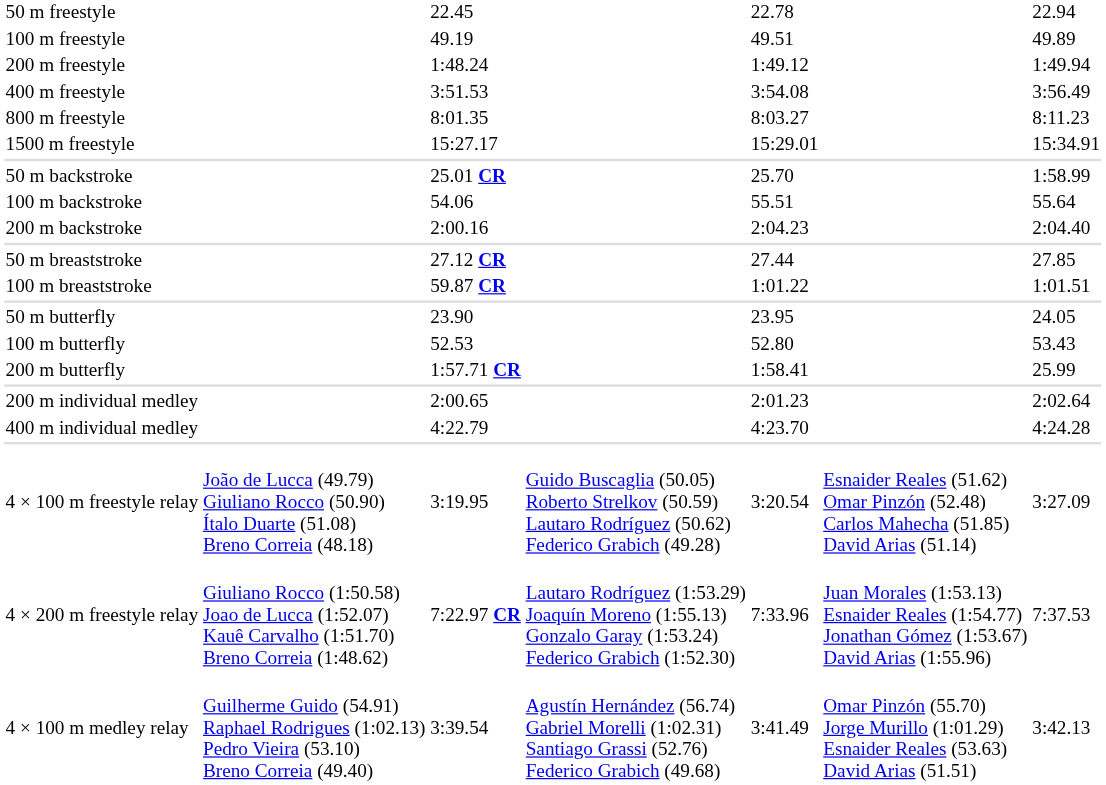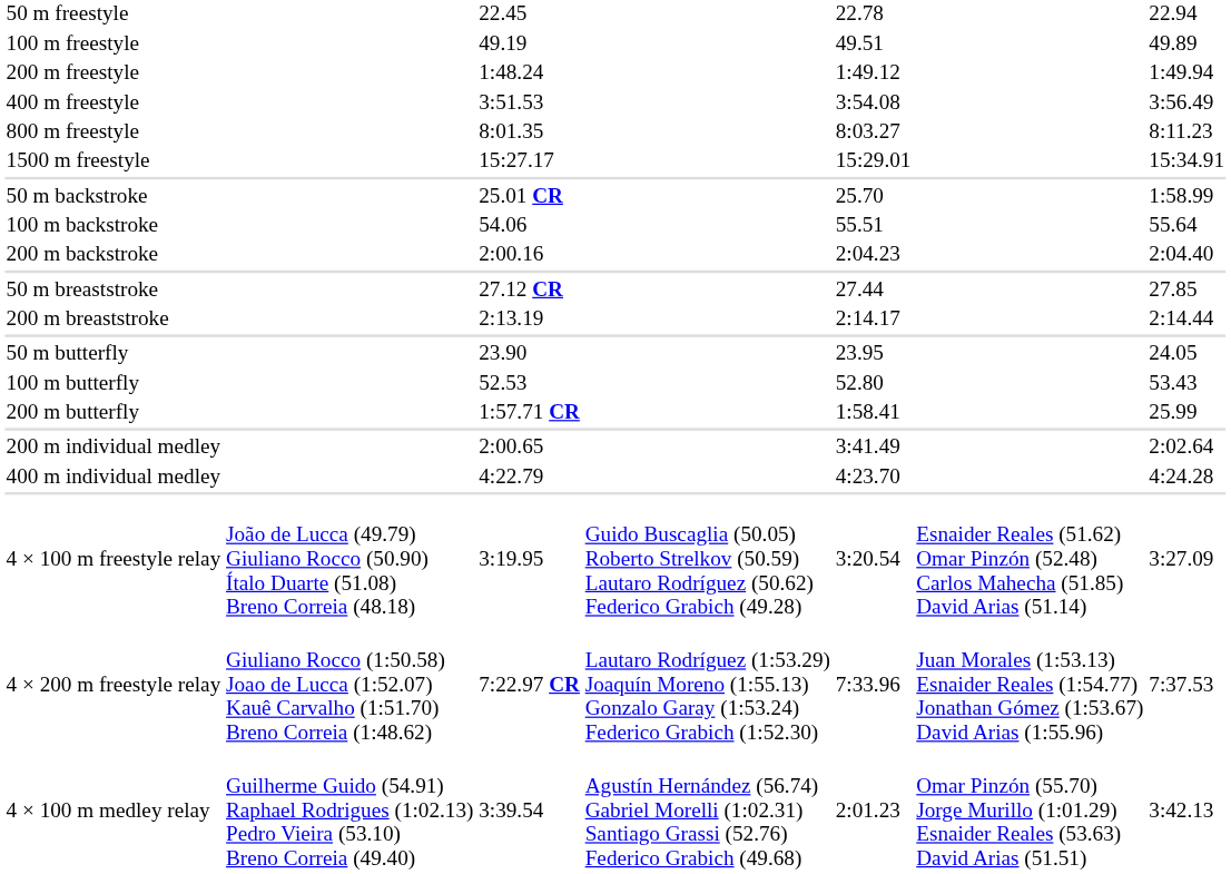- row: 100 m breaststroke | 59.87 CR | 1:01.22 | 1:01.51
+ row: 200 m breaststroke | 2:13.19 | 2:14.17 | 2:14.44
200 m individual medley | column 5: 2:01.23 -> 3:41.49
4 × 100 m medley relay | column 5: 3:41.49 -> 2:01.23
